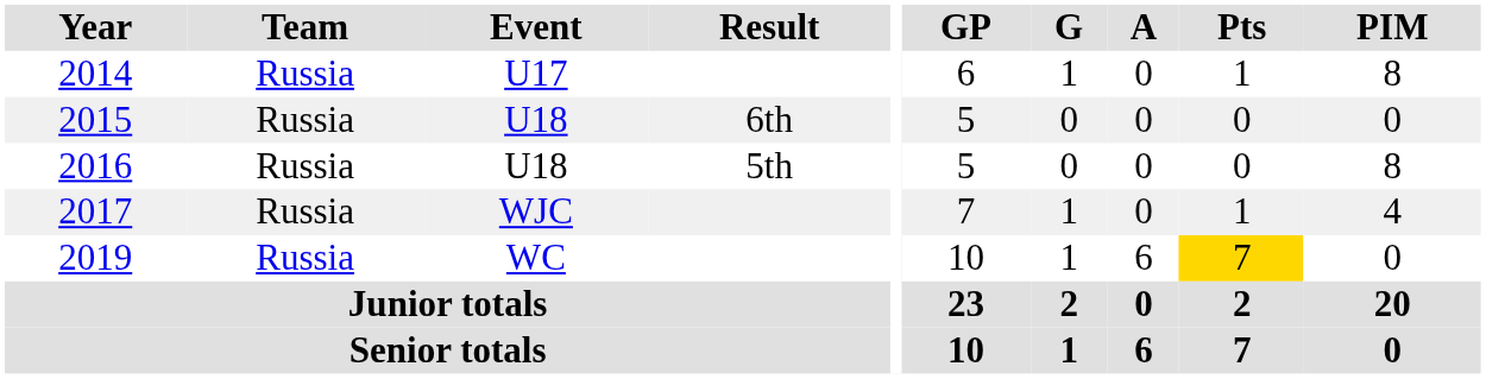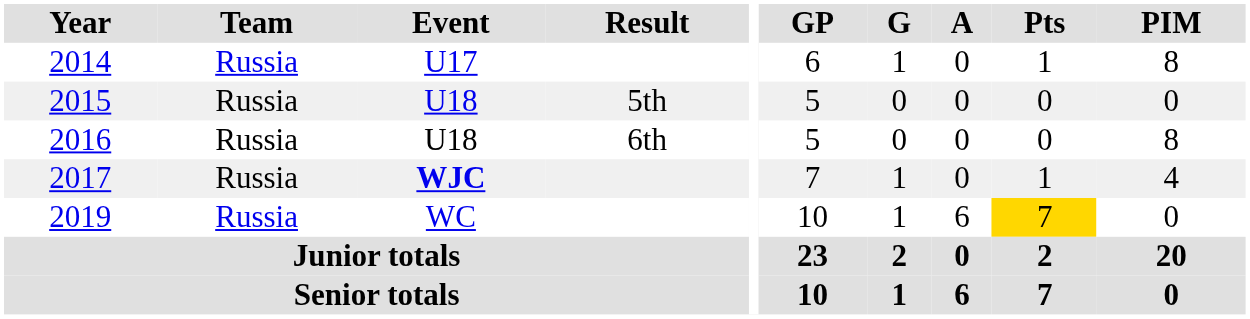2015 | Result: 6th -> 5th
2016 | Result: 5th -> 6th
2017 | Event: normal -> bold
